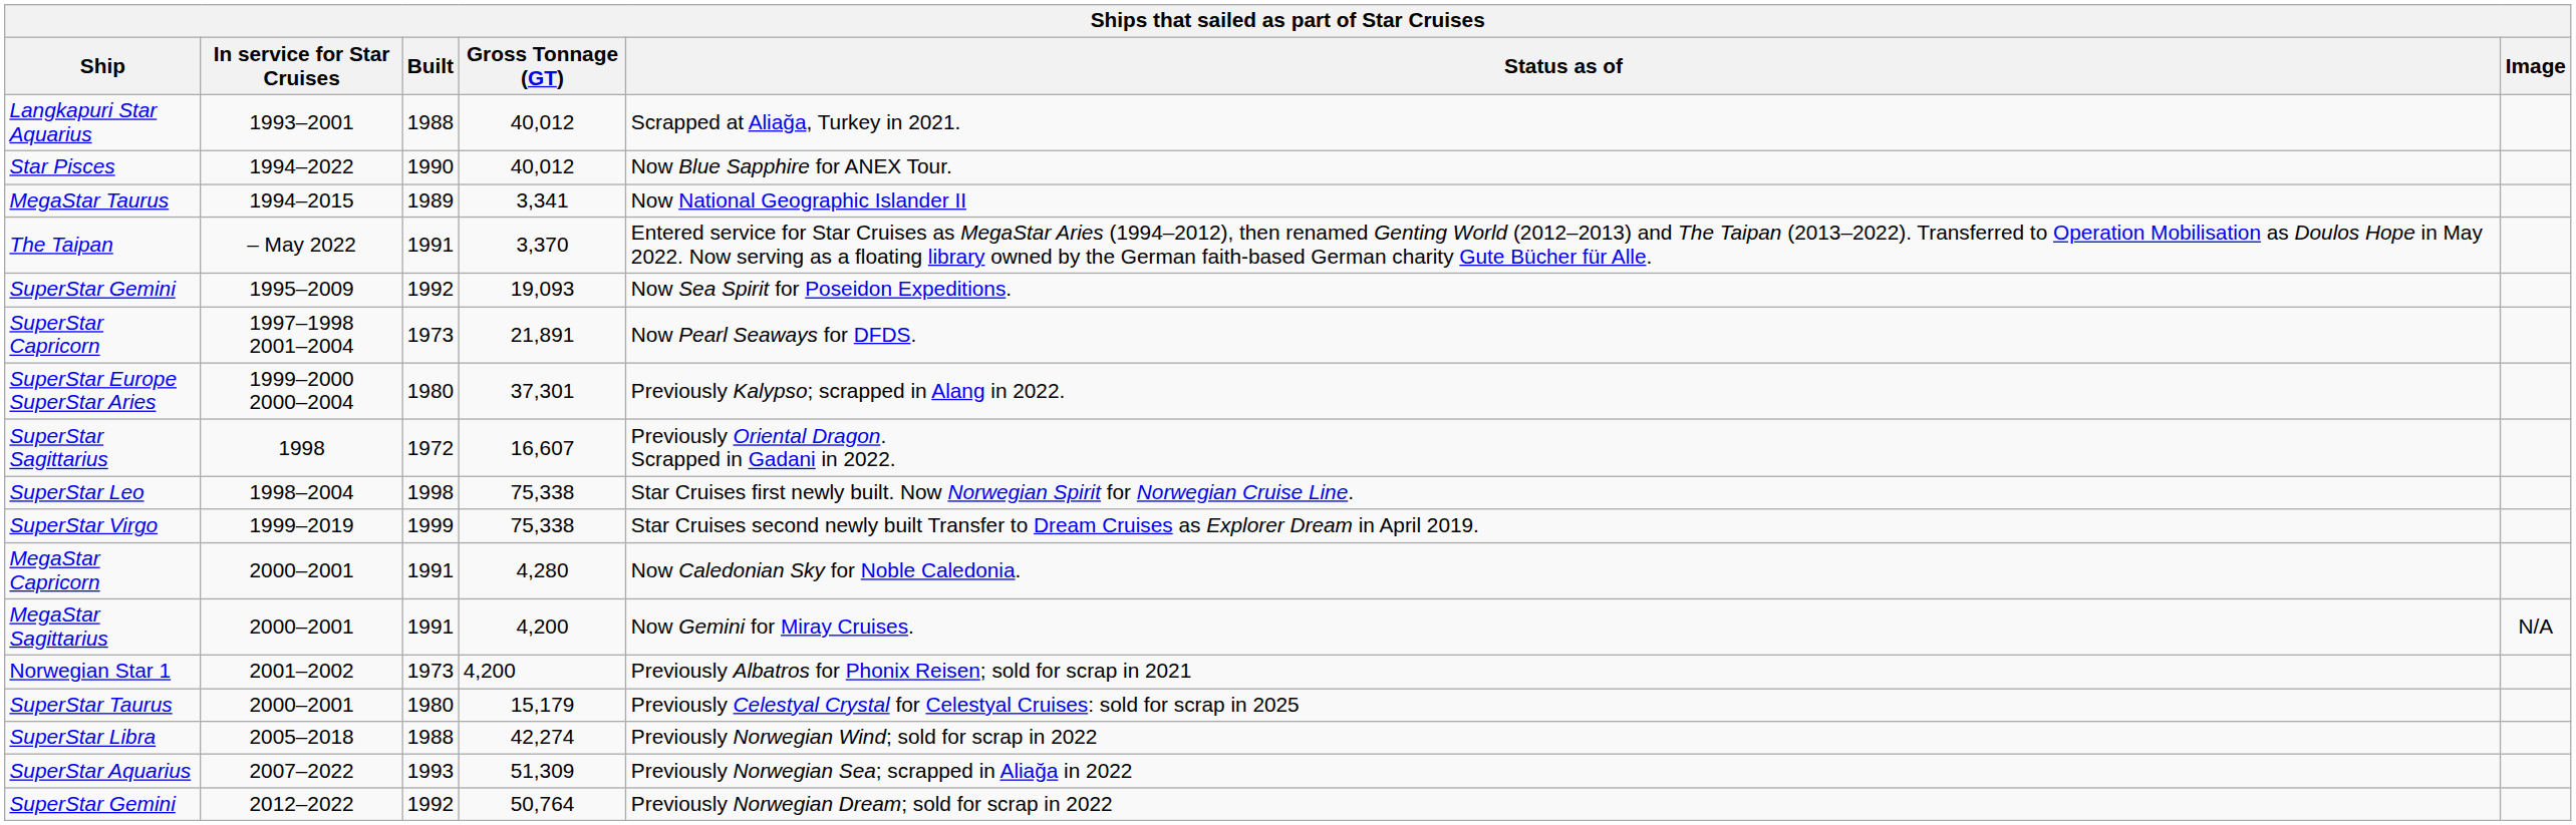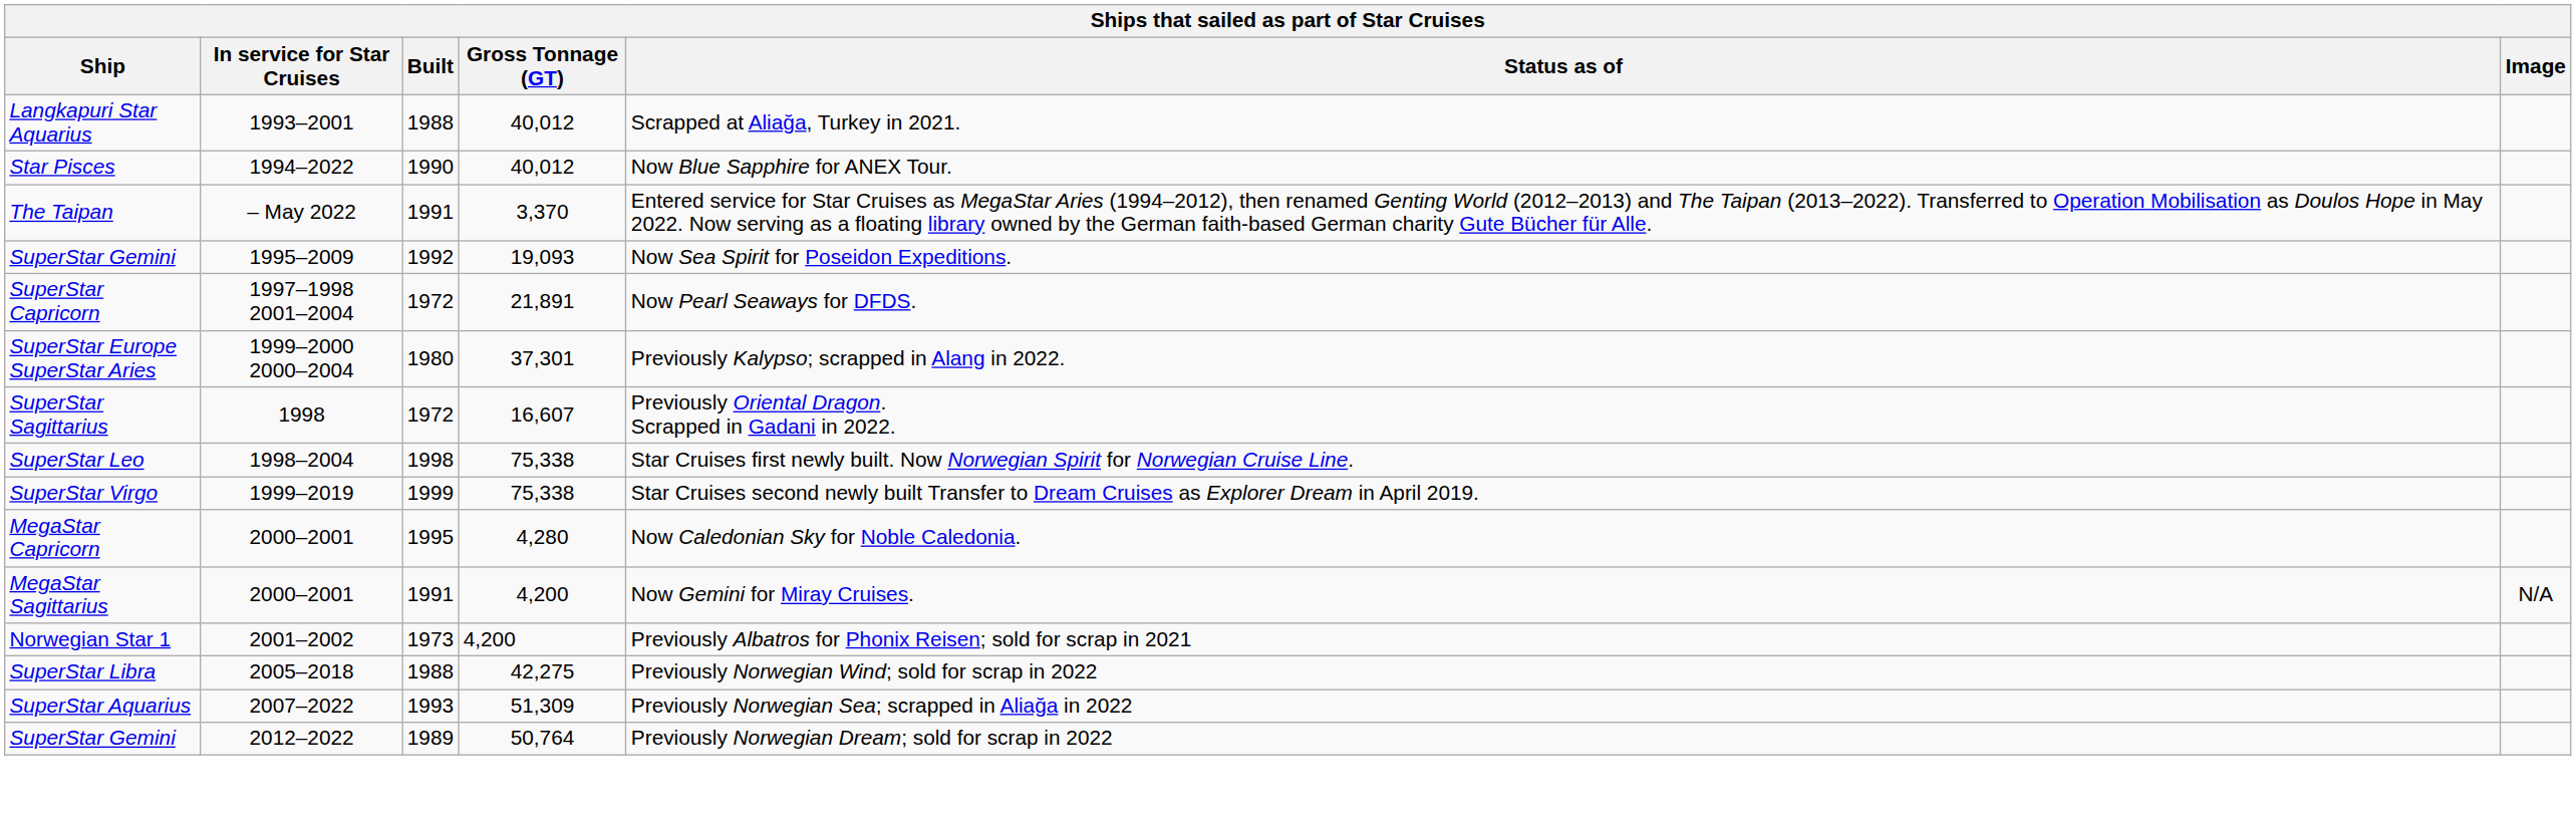- row: MegaStar Taurus | 1994–2015 | 1989 | 3,341 | Now National Geographic Islander II
SuperStar Capricorn | Built: 1973 -> 1972
MegaStar Capricorn | Built: 1991 -> 1995
- row: SuperStar Taurus | 2000–2001 | 1980 | 15,179 | Previously Celestyal Crystal for Celestyal Cruises: sold for scrap in 2025
SuperStar Libra | Gross Tonnage (GT): 42,274 -> 42,275
SuperStar Gemini / 2012–2022 | Built: 1992 -> 1989
